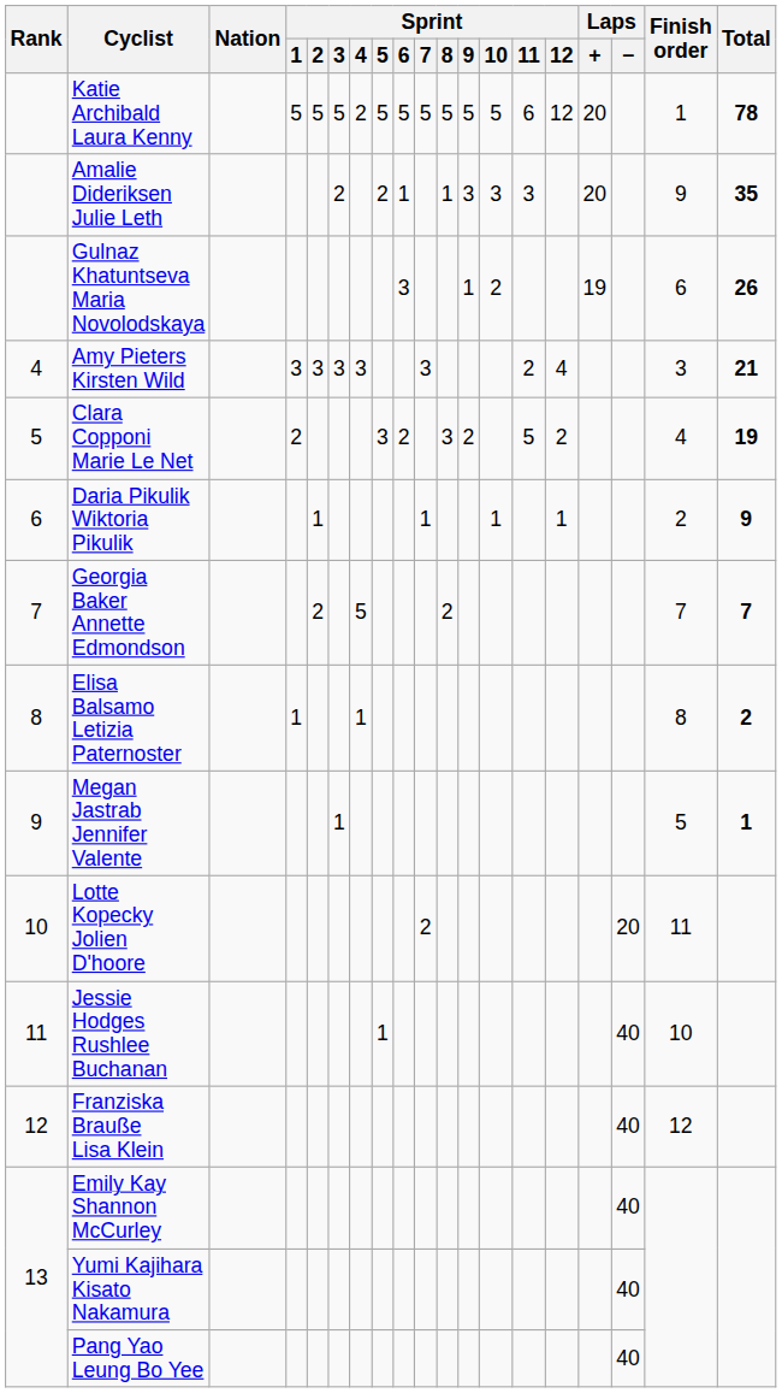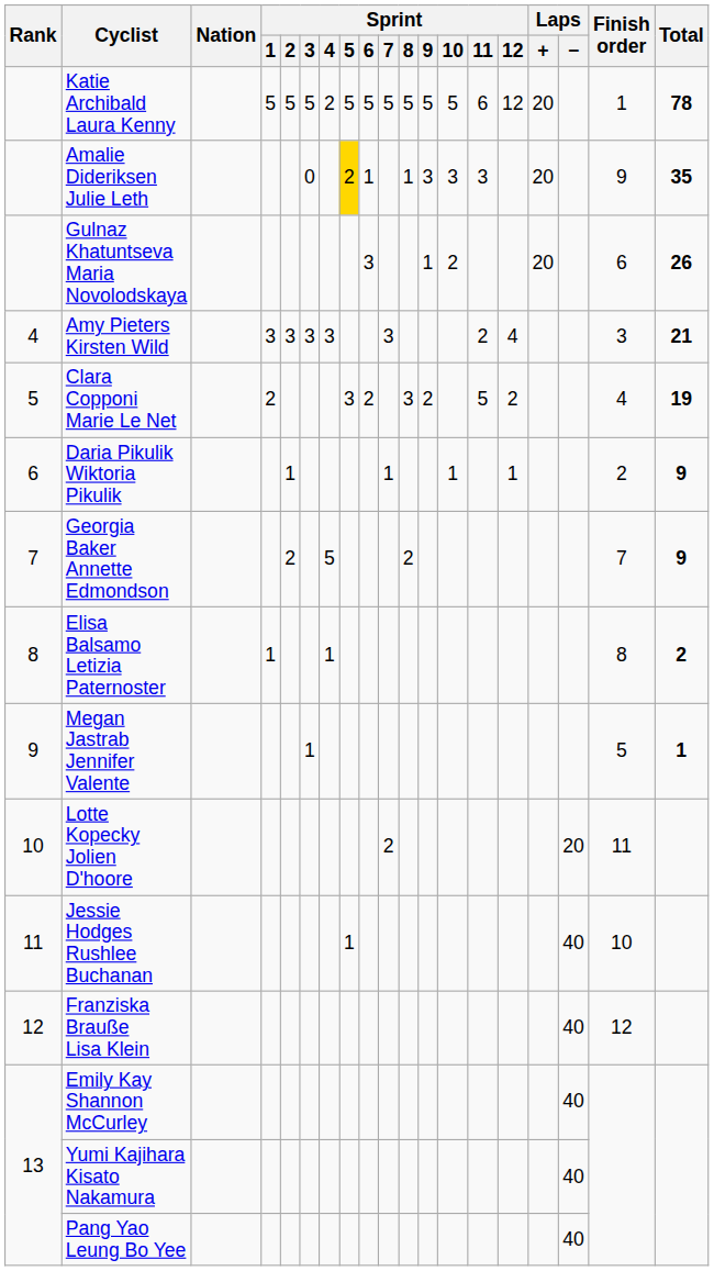Amalie Dideriksen Julie Leth | Sprint / 3: 2 -> 0
Amalie Dideriksen Julie Leth | Sprint / 5: no background -> gold background
Gulnaz Khatuntseva Maria Novolodskaya | Laps / +: 19 -> 20
Georgia Baker Annette Edmondson | Total: 7 -> 9
